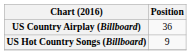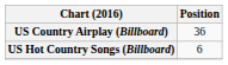US Hot Country Songs (Billboard) | Position: 9 -> 6
